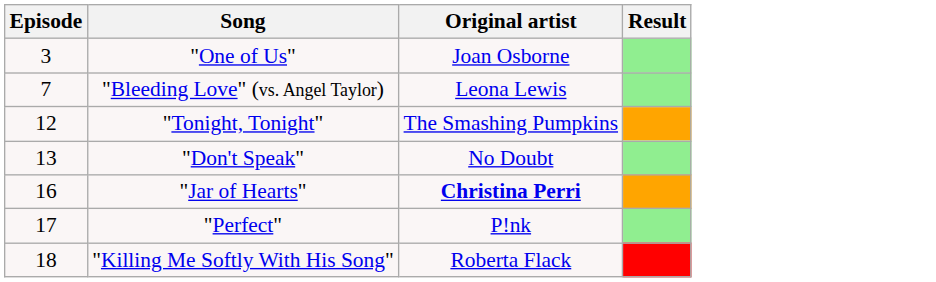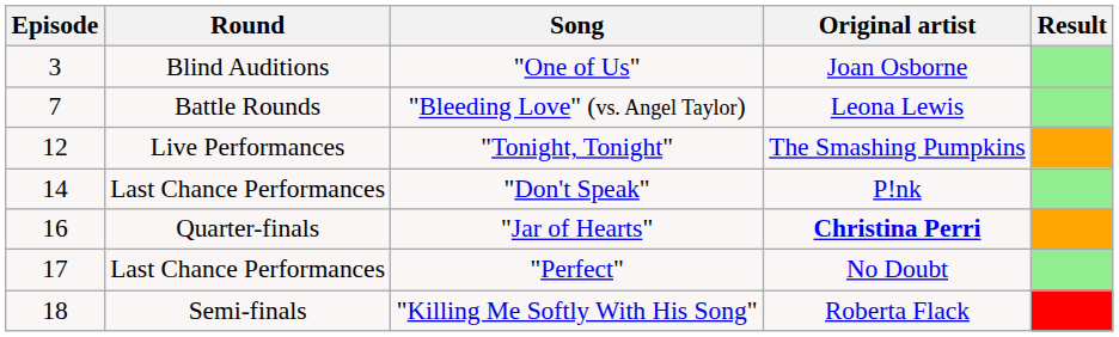+ column: Round | Blind Auditions | Battle Rounds | Live Performances | Last Chance Performances | Quarter-finals | Last Chance Performances | Semi-finals
"Don't Speak" | Episode: 13 -> 14
"Don't Speak" | Original artist: No Doubt -> P!nk
"Perfect" | Original artist: P!nk -> No Doubt
